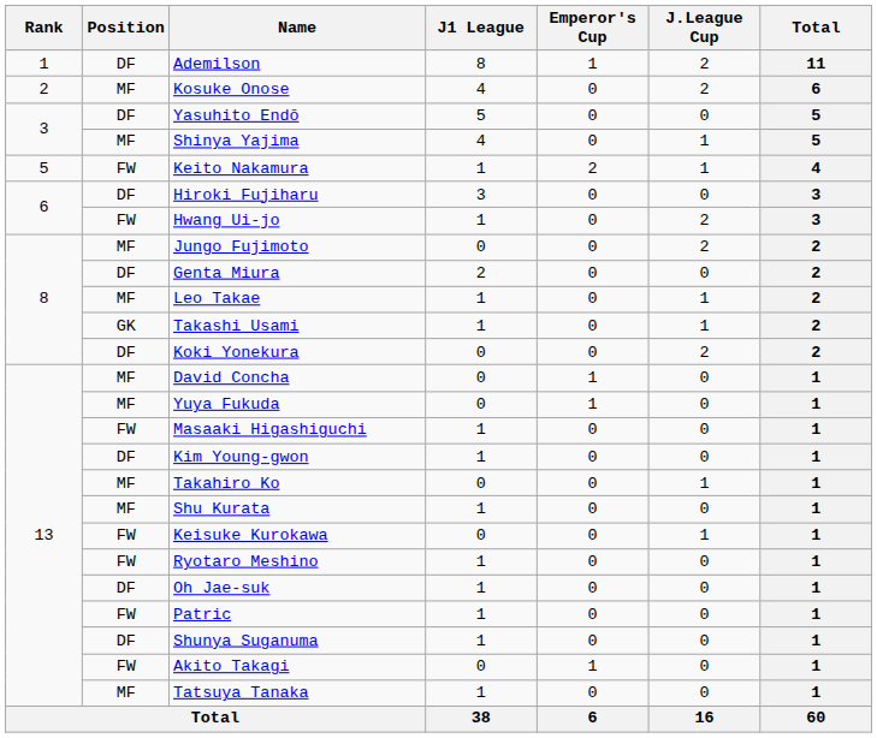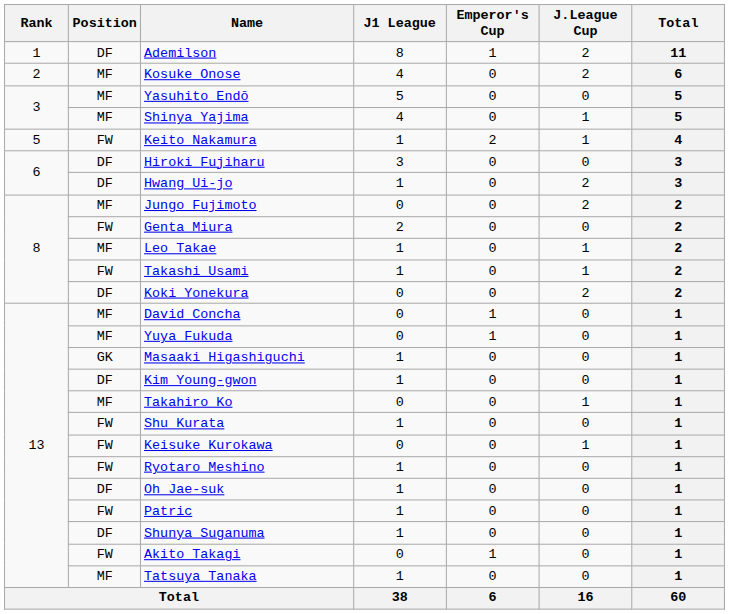Yasuhito Endō | Position: DF -> MF
Hwang Ui-jo | Position: FW -> DF
Genta Miura | Position: DF -> FW
Takashi Usami | Position: GK -> FW
Masaaki Higashiguchi | Position: FW -> GK
Shu Kurata | Position: MF -> FW
